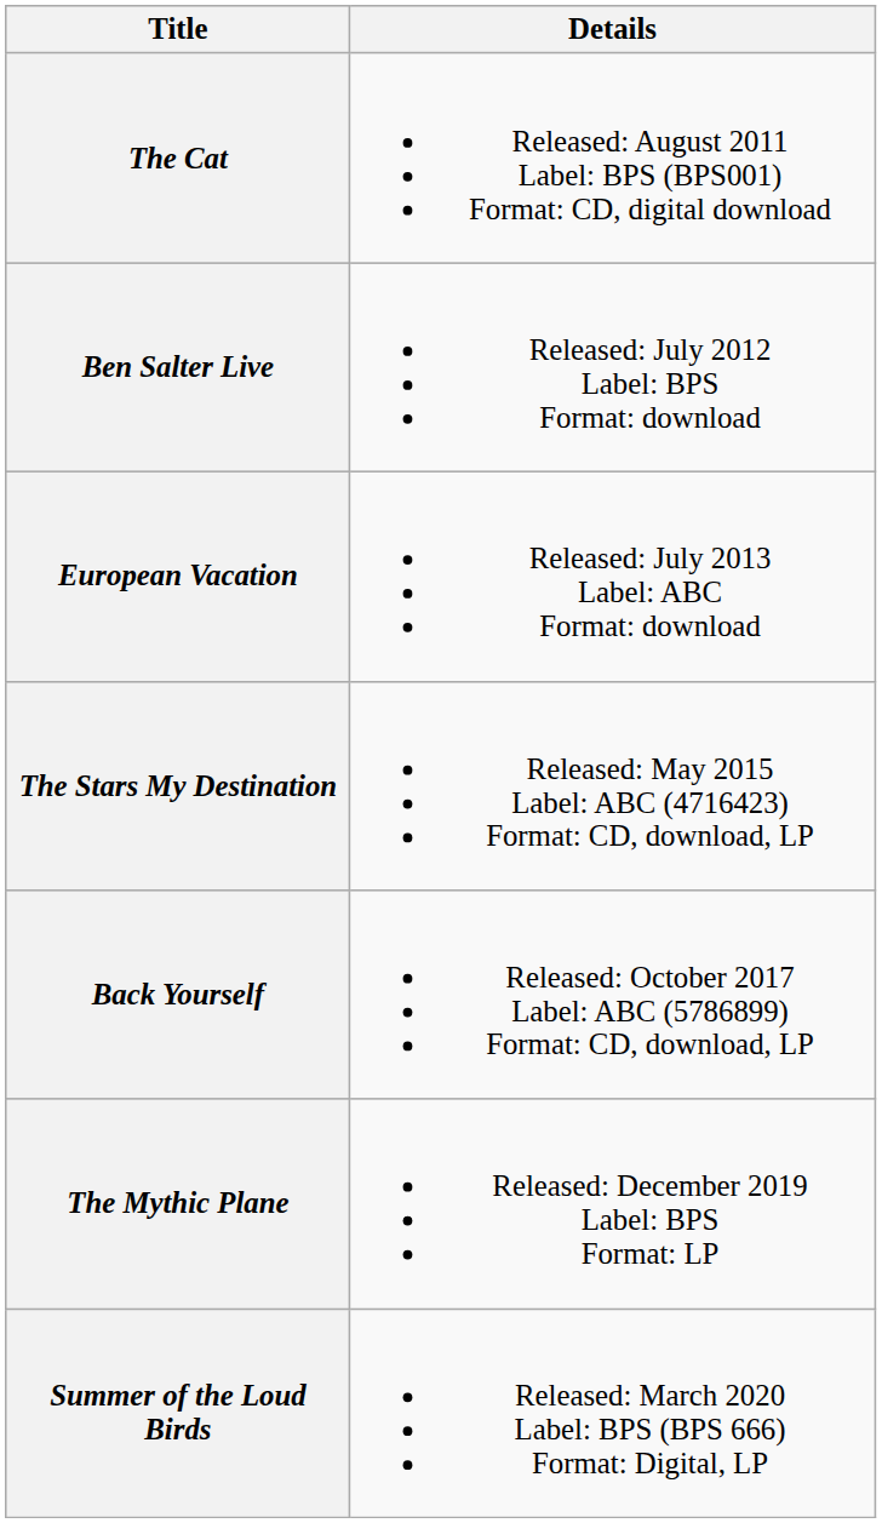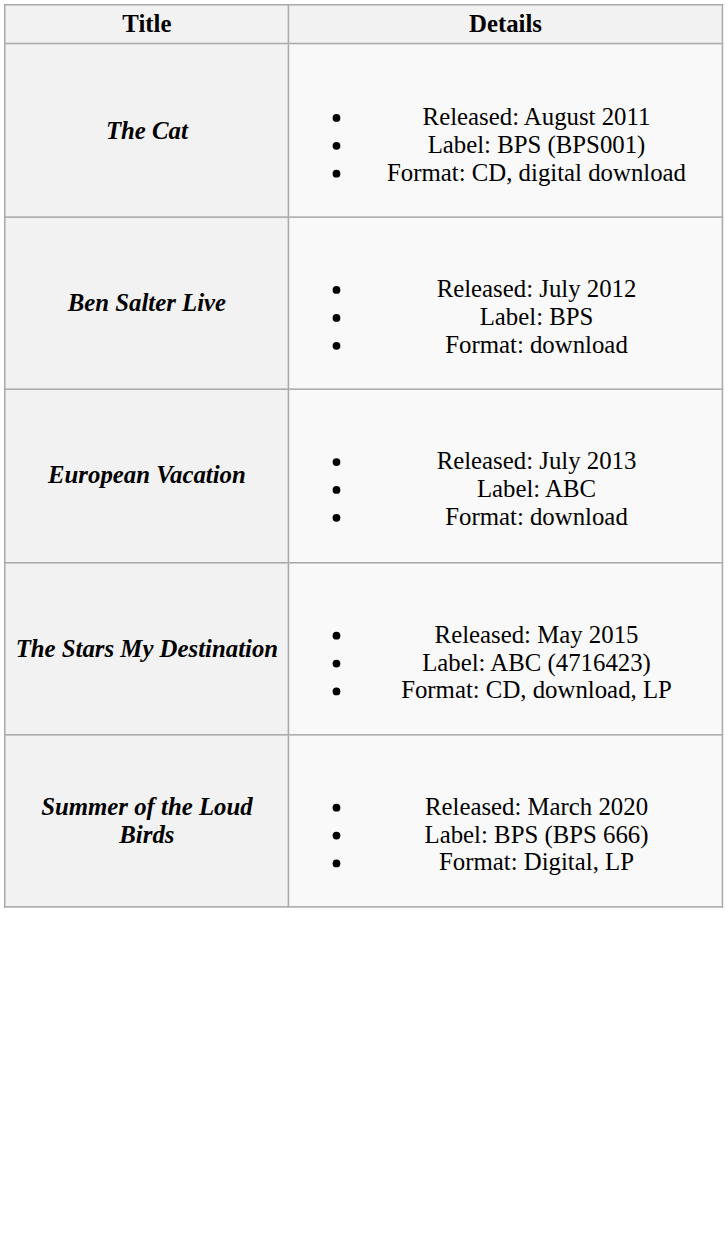- row: Back Yourself | Released: October 2017 Label: ABC (5786899) Format: CD, download, LP
- row: The Mythic Plane | Released: December 2019 Label: BPS Format: LP
